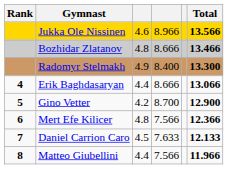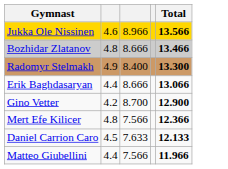- column: Rank | 4 | 5 | 6 | 7 | 8
